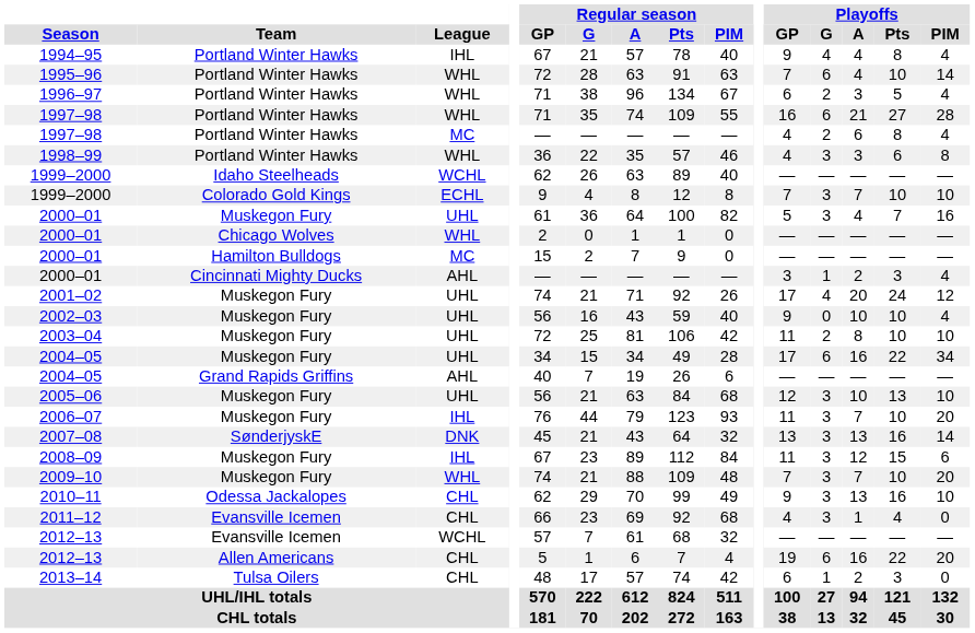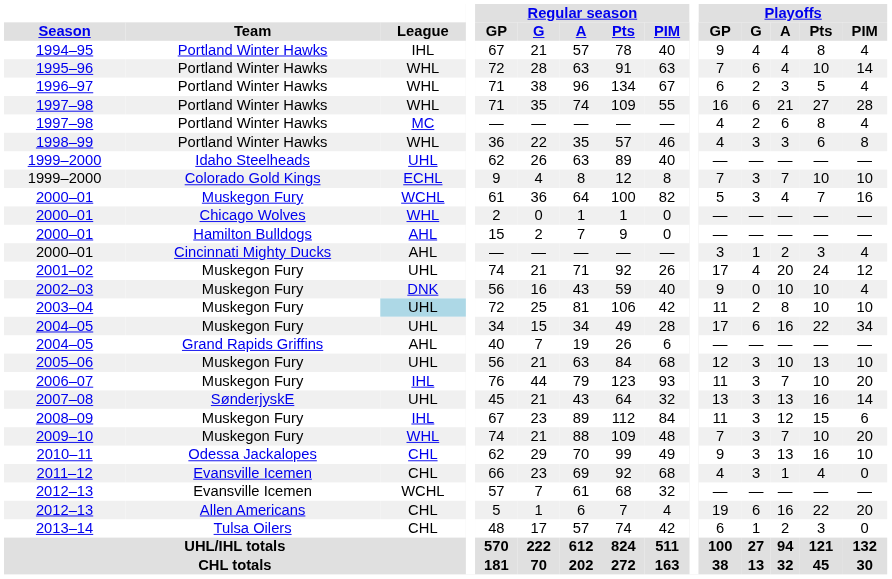1999–2000 / Idaho Steelheads | League: WCHL -> UHL
2000–01 / Muskegon Fury | League: UHL -> WCHL
2000–01 / Hamilton Bulldogs | League: MC -> AHL
2002–03 | League: UHL -> DNK
2003–04 | League: no background -> lightblue background
2007–08 | League: DNK -> UHL
